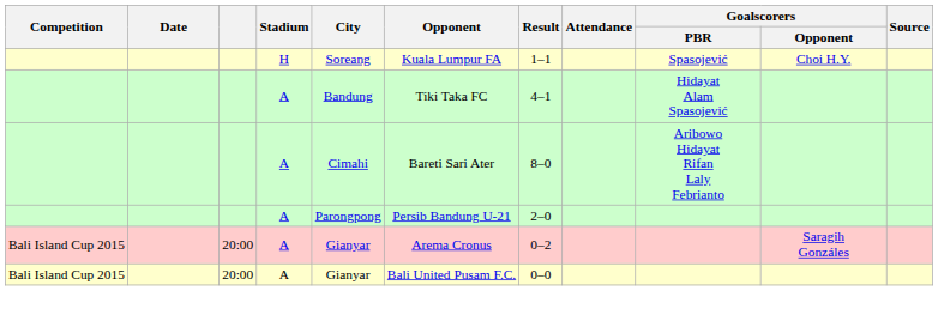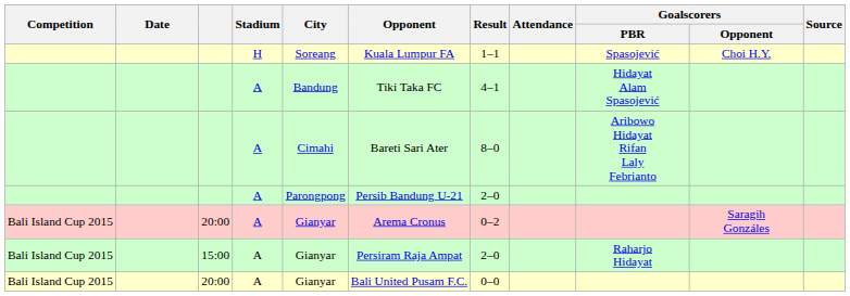+ row: Bali Island Cup 2015 | 15:00 | A | Gianyar | Persiram Raja Ampat | 2–0 | Raharjo Hidayat
